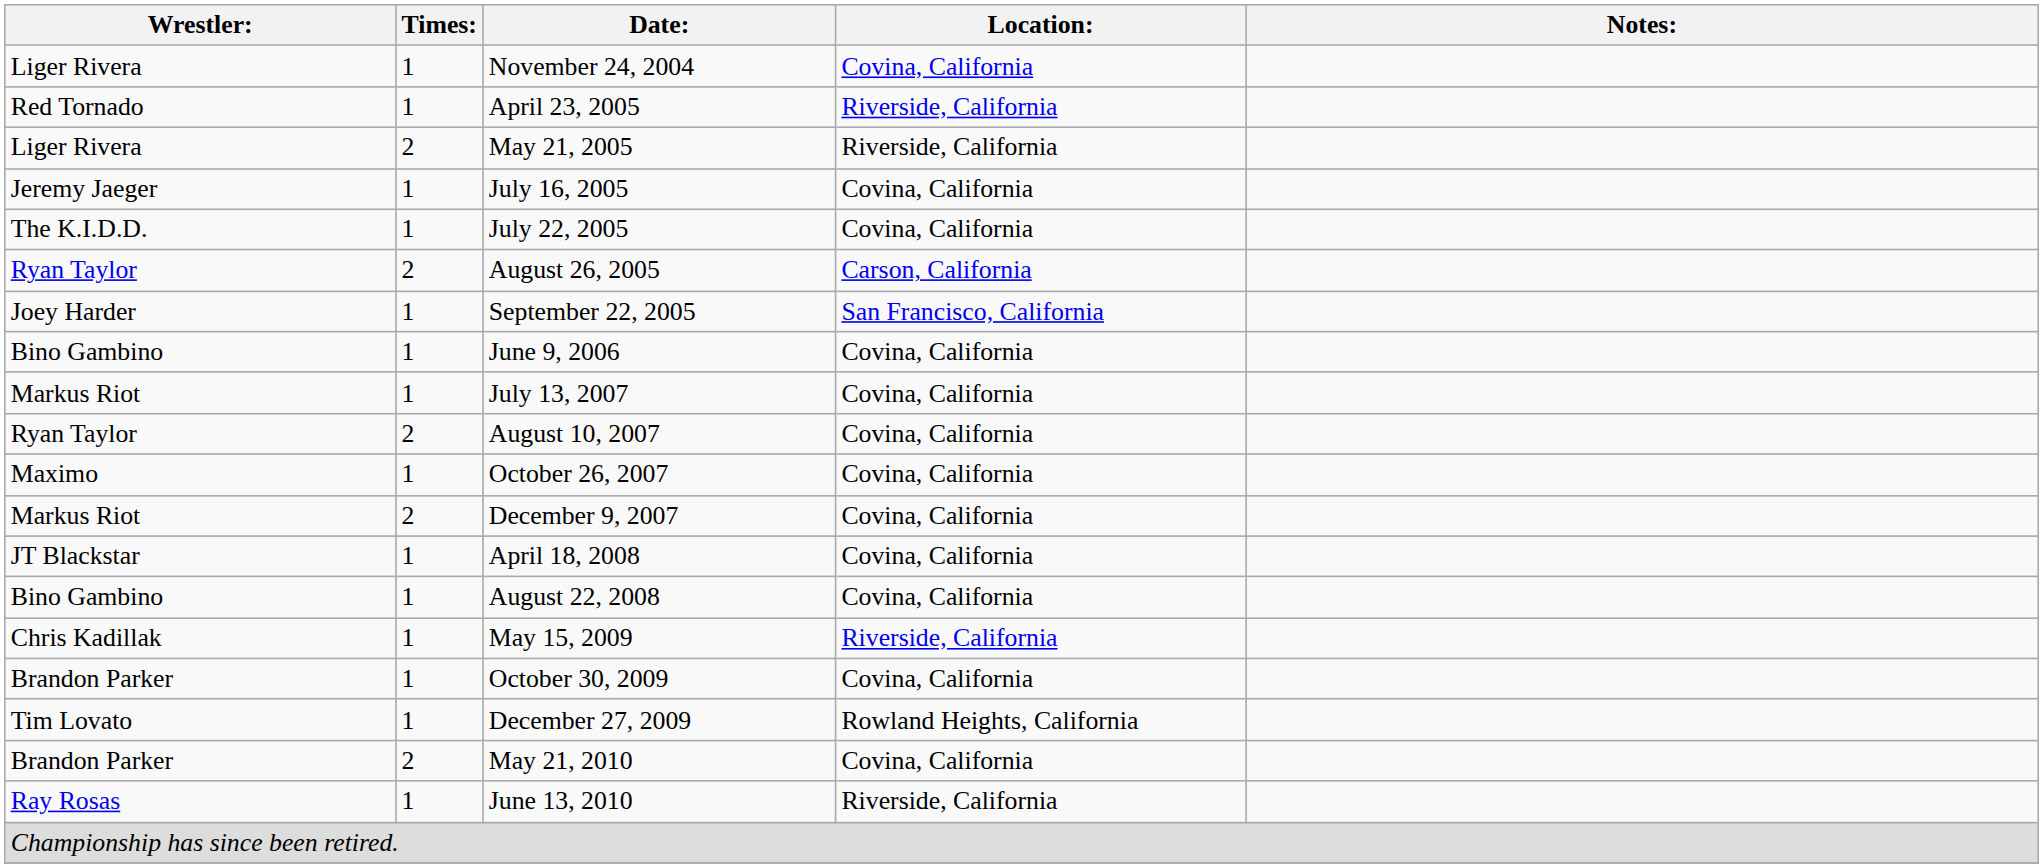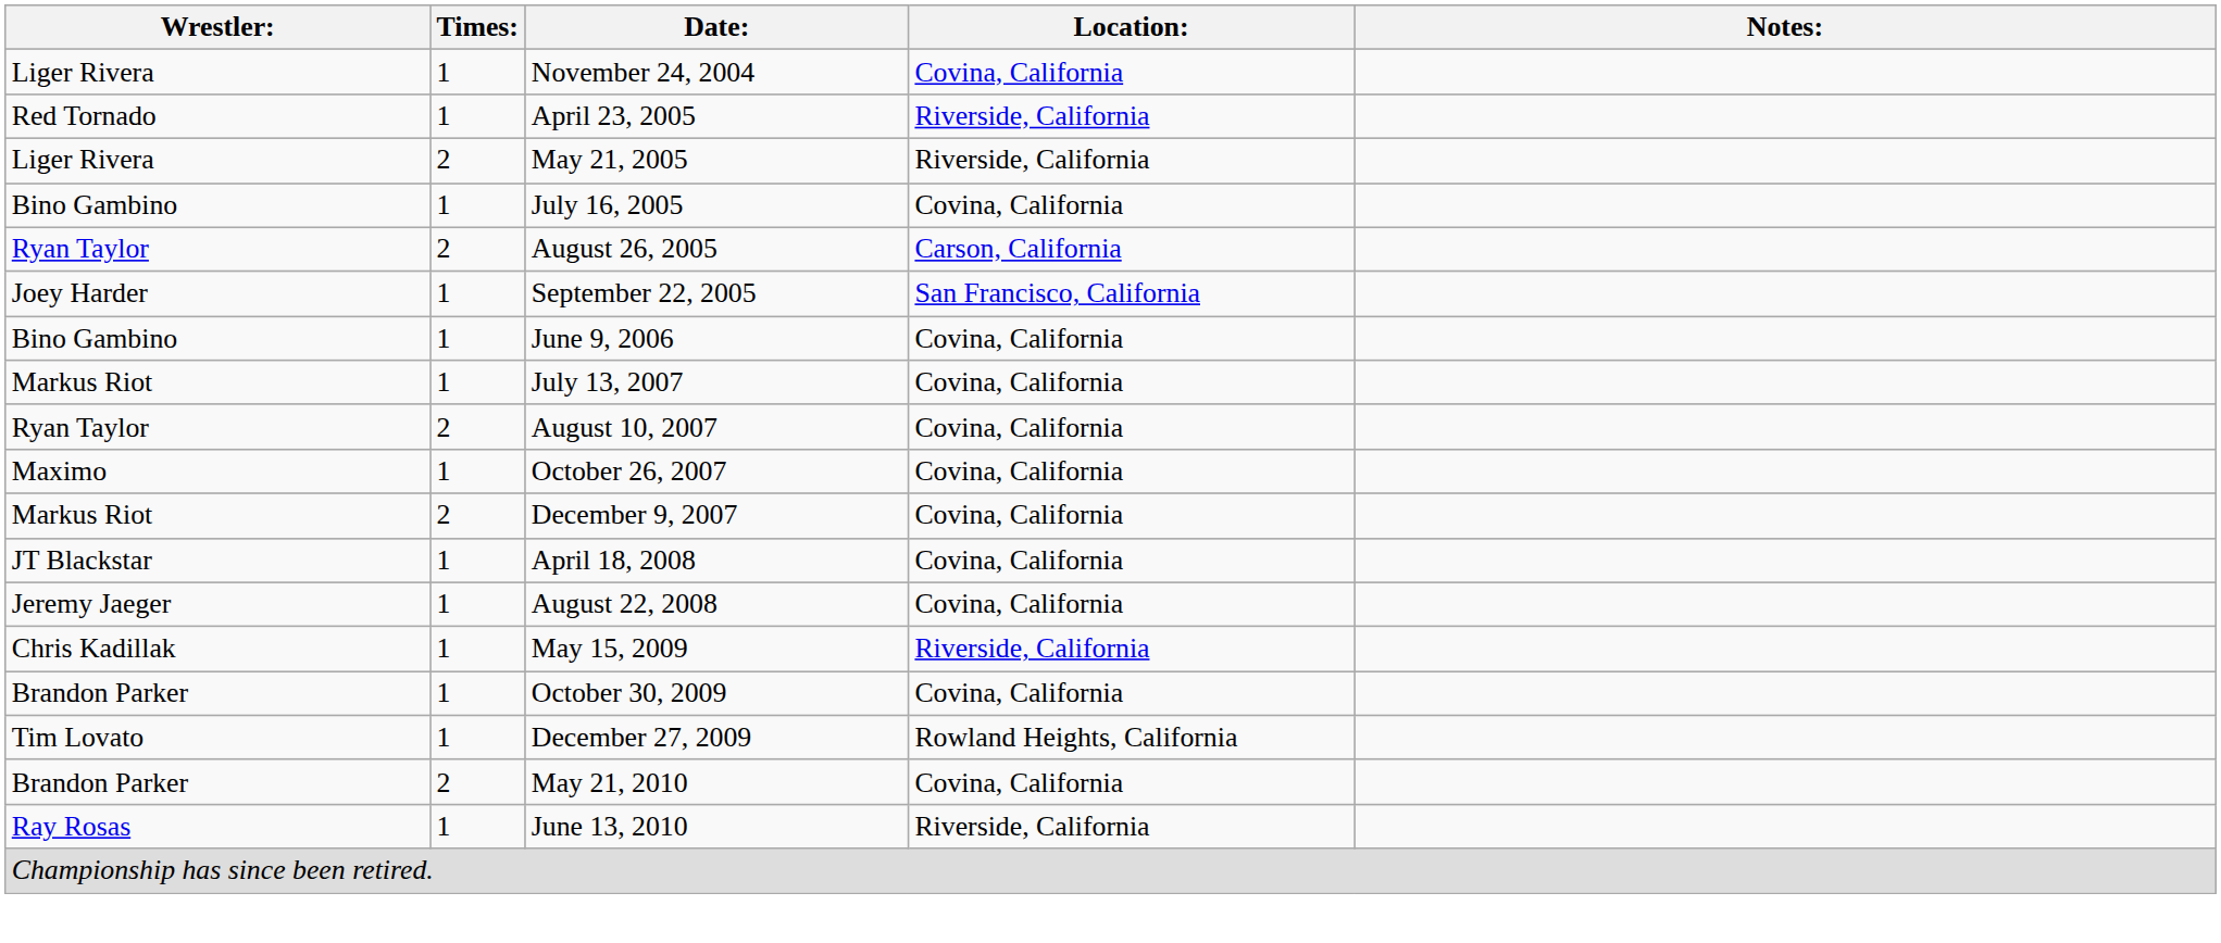July 16, 2005 | Wrestler:: Jeremy Jaeger -> Bino Gambino
- row: The K.I.D.D. | 1 | July 22, 2005 | Covina, California
August 22, 2008 | Wrestler:: Bino Gambino -> Jeremy Jaeger
